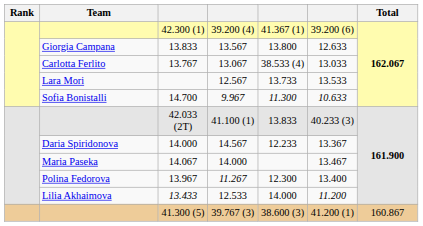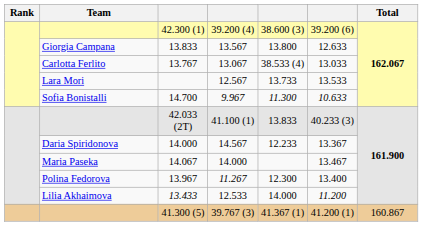42.300 (1) | column 5: 41.367 (1) -> 38.600 (3)
41.300 (5) | column 5: 38.600 (3) -> 41.367 (1)
